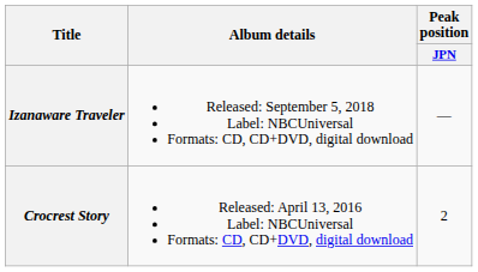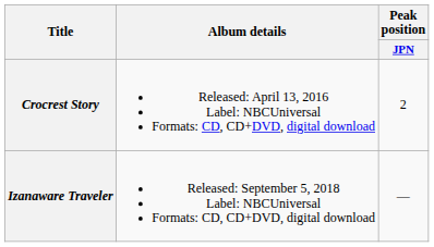rows swapped: Crocrest Story <-> Izanaware Traveler
